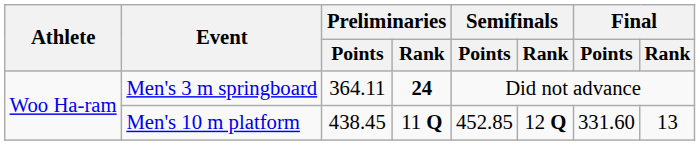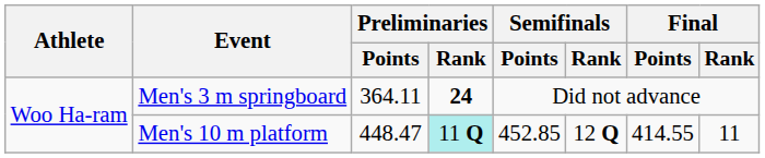Men's 10 m platform | Preliminaries / Points: 438.45 -> 448.47
Men's 10 m platform | Preliminaries / Rank: no background -> paleturquoise background
Men's 10 m platform | Final / Points: 331.60 -> 414.55
Men's 10 m platform | Final / Rank: 13 -> 11
